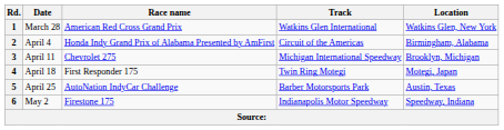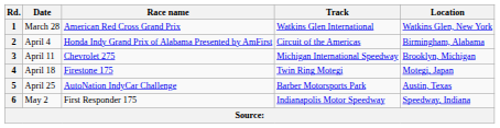4 | Race name: First Responder 175 -> Firestone 175
6 | Race name: Firestone 175 -> First Responder 175
